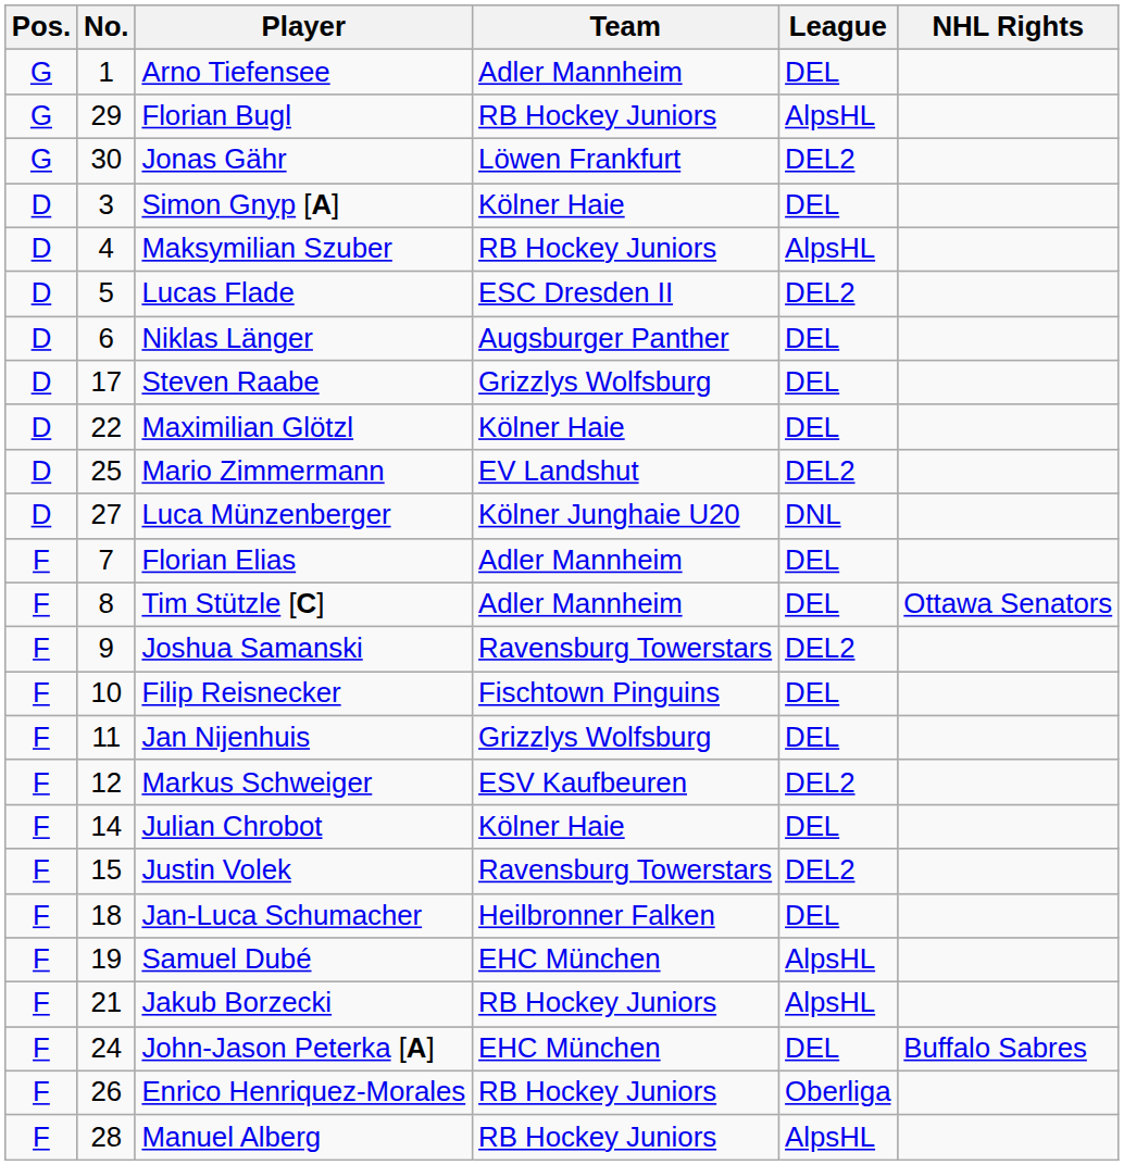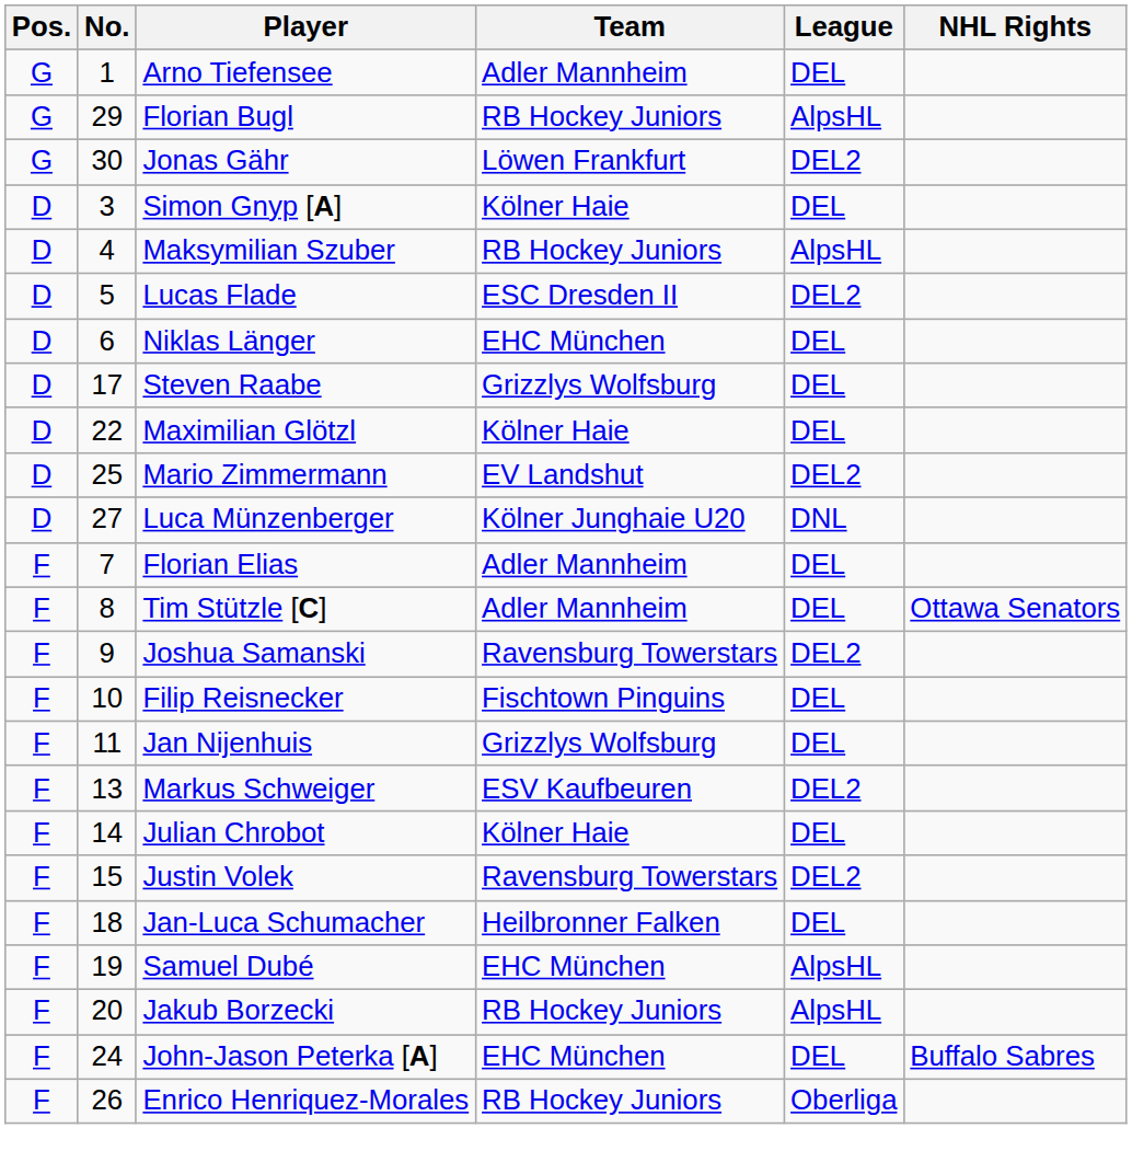Niklas Länger | Team: Augsburger Panther -> EHC München
Markus Schweiger | No.: 12 -> 13
Jakub Borzecki | No.: 21 -> 20
- row: F | 28 | Manuel Alberg | RB Hockey Juniors | AlpsHL
